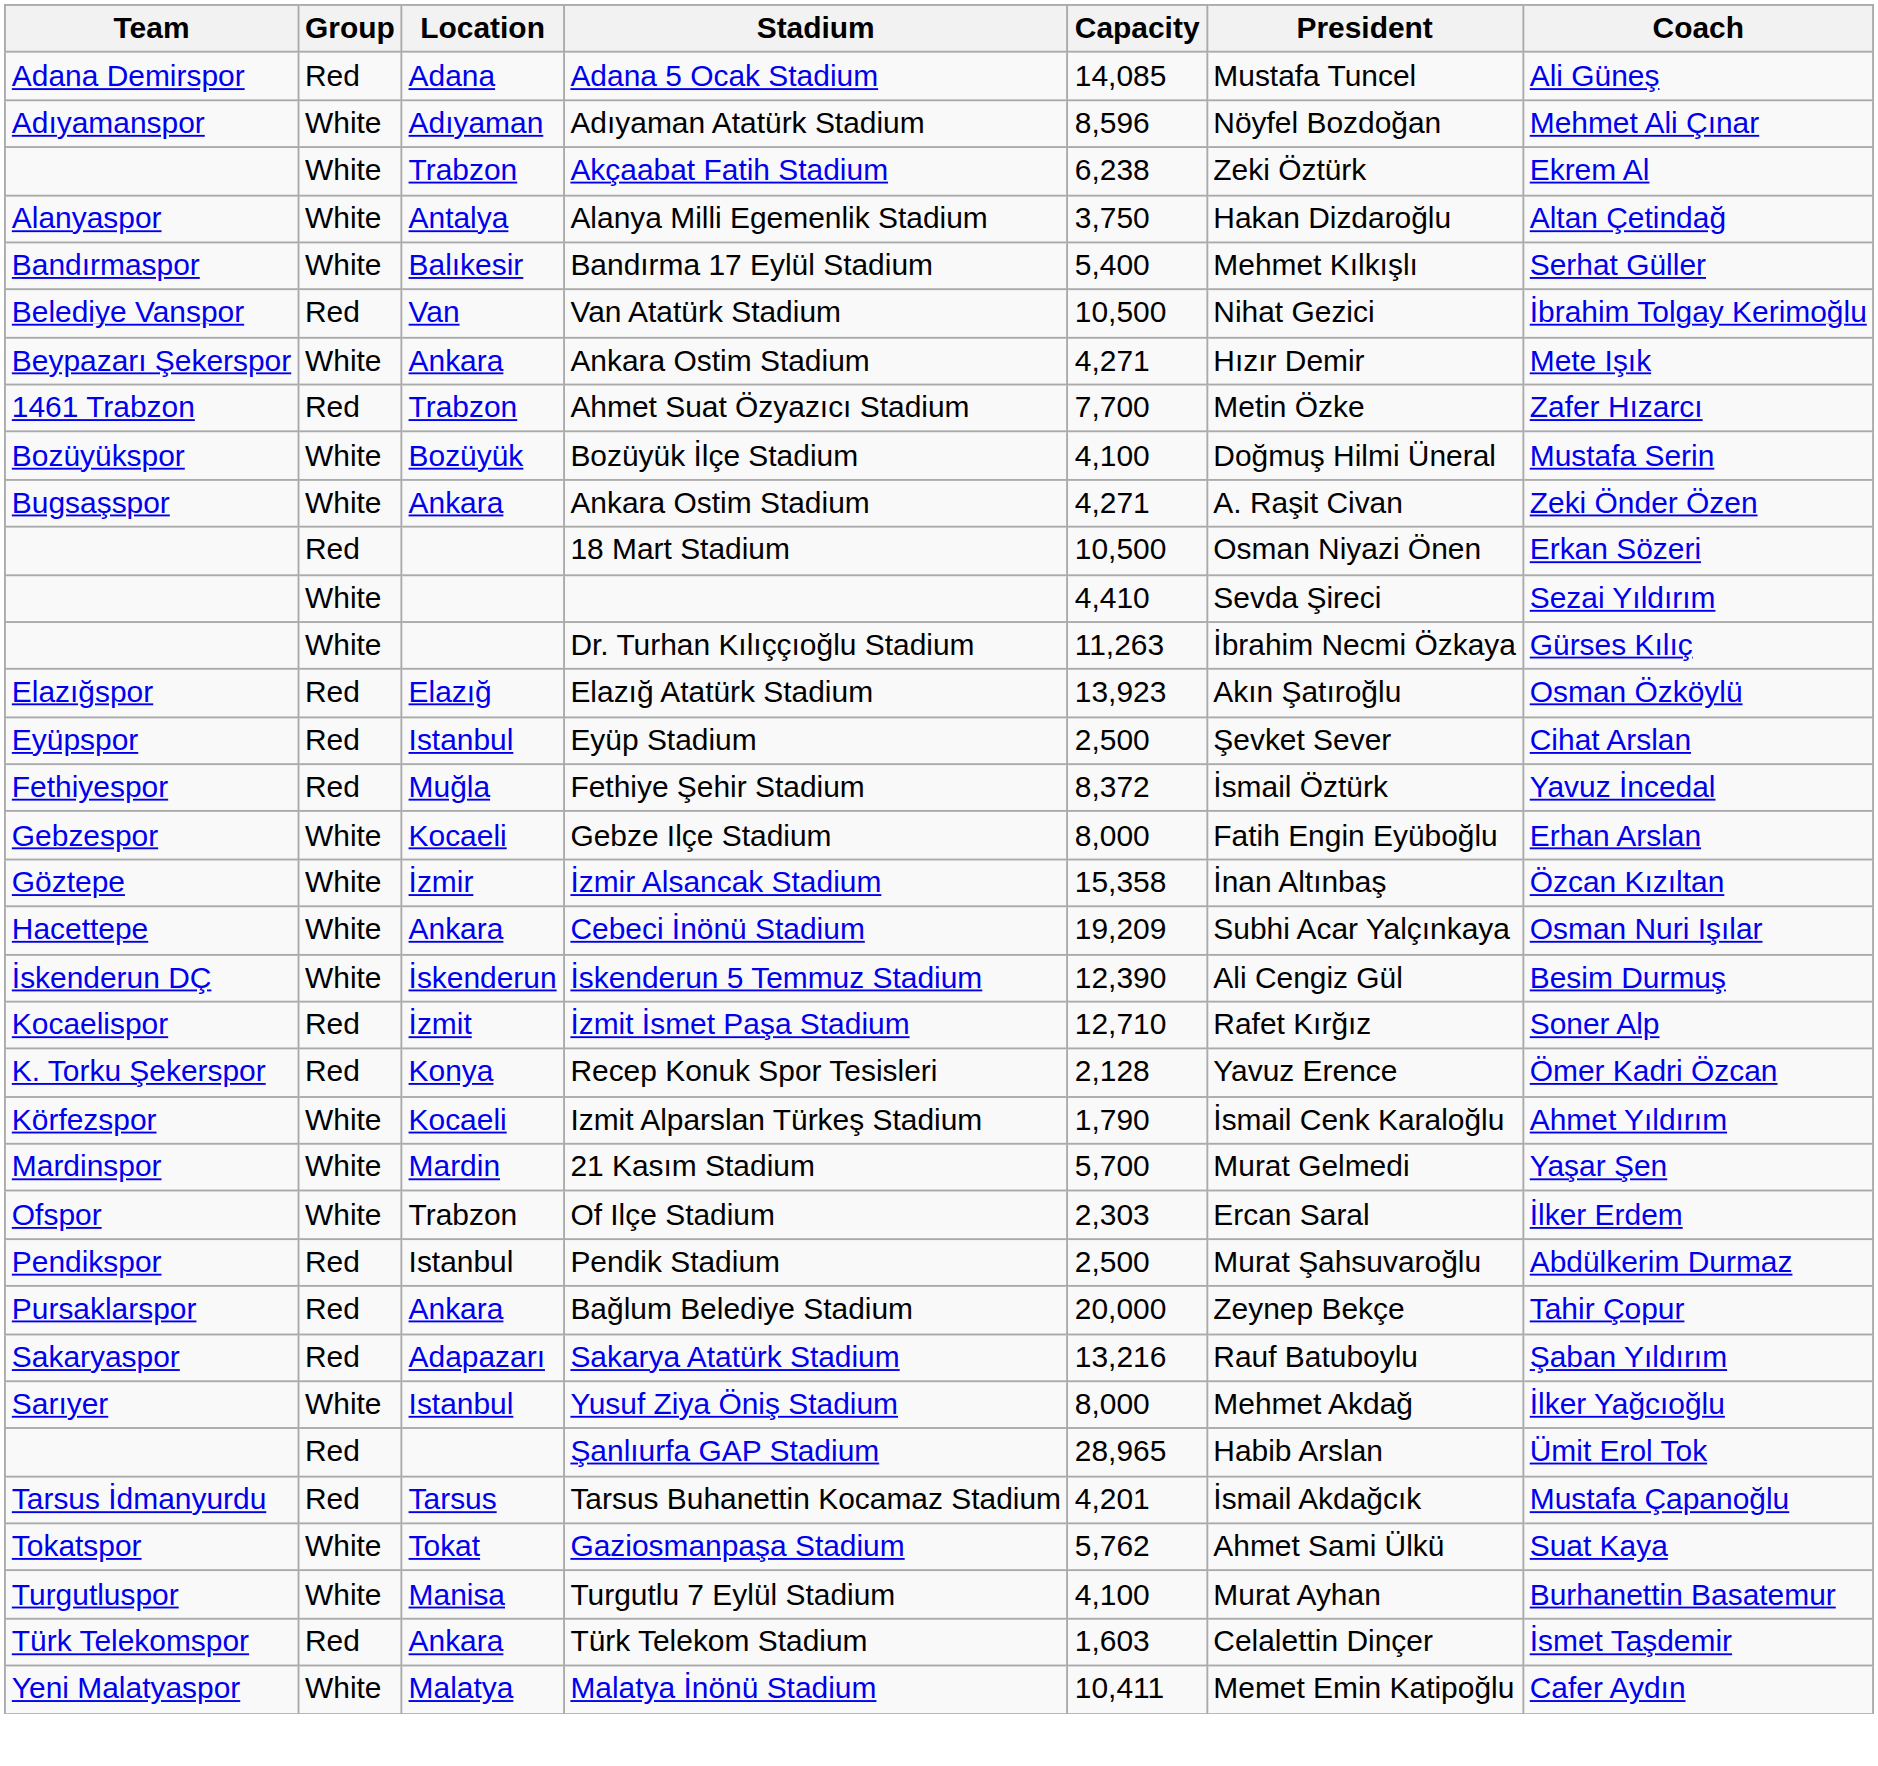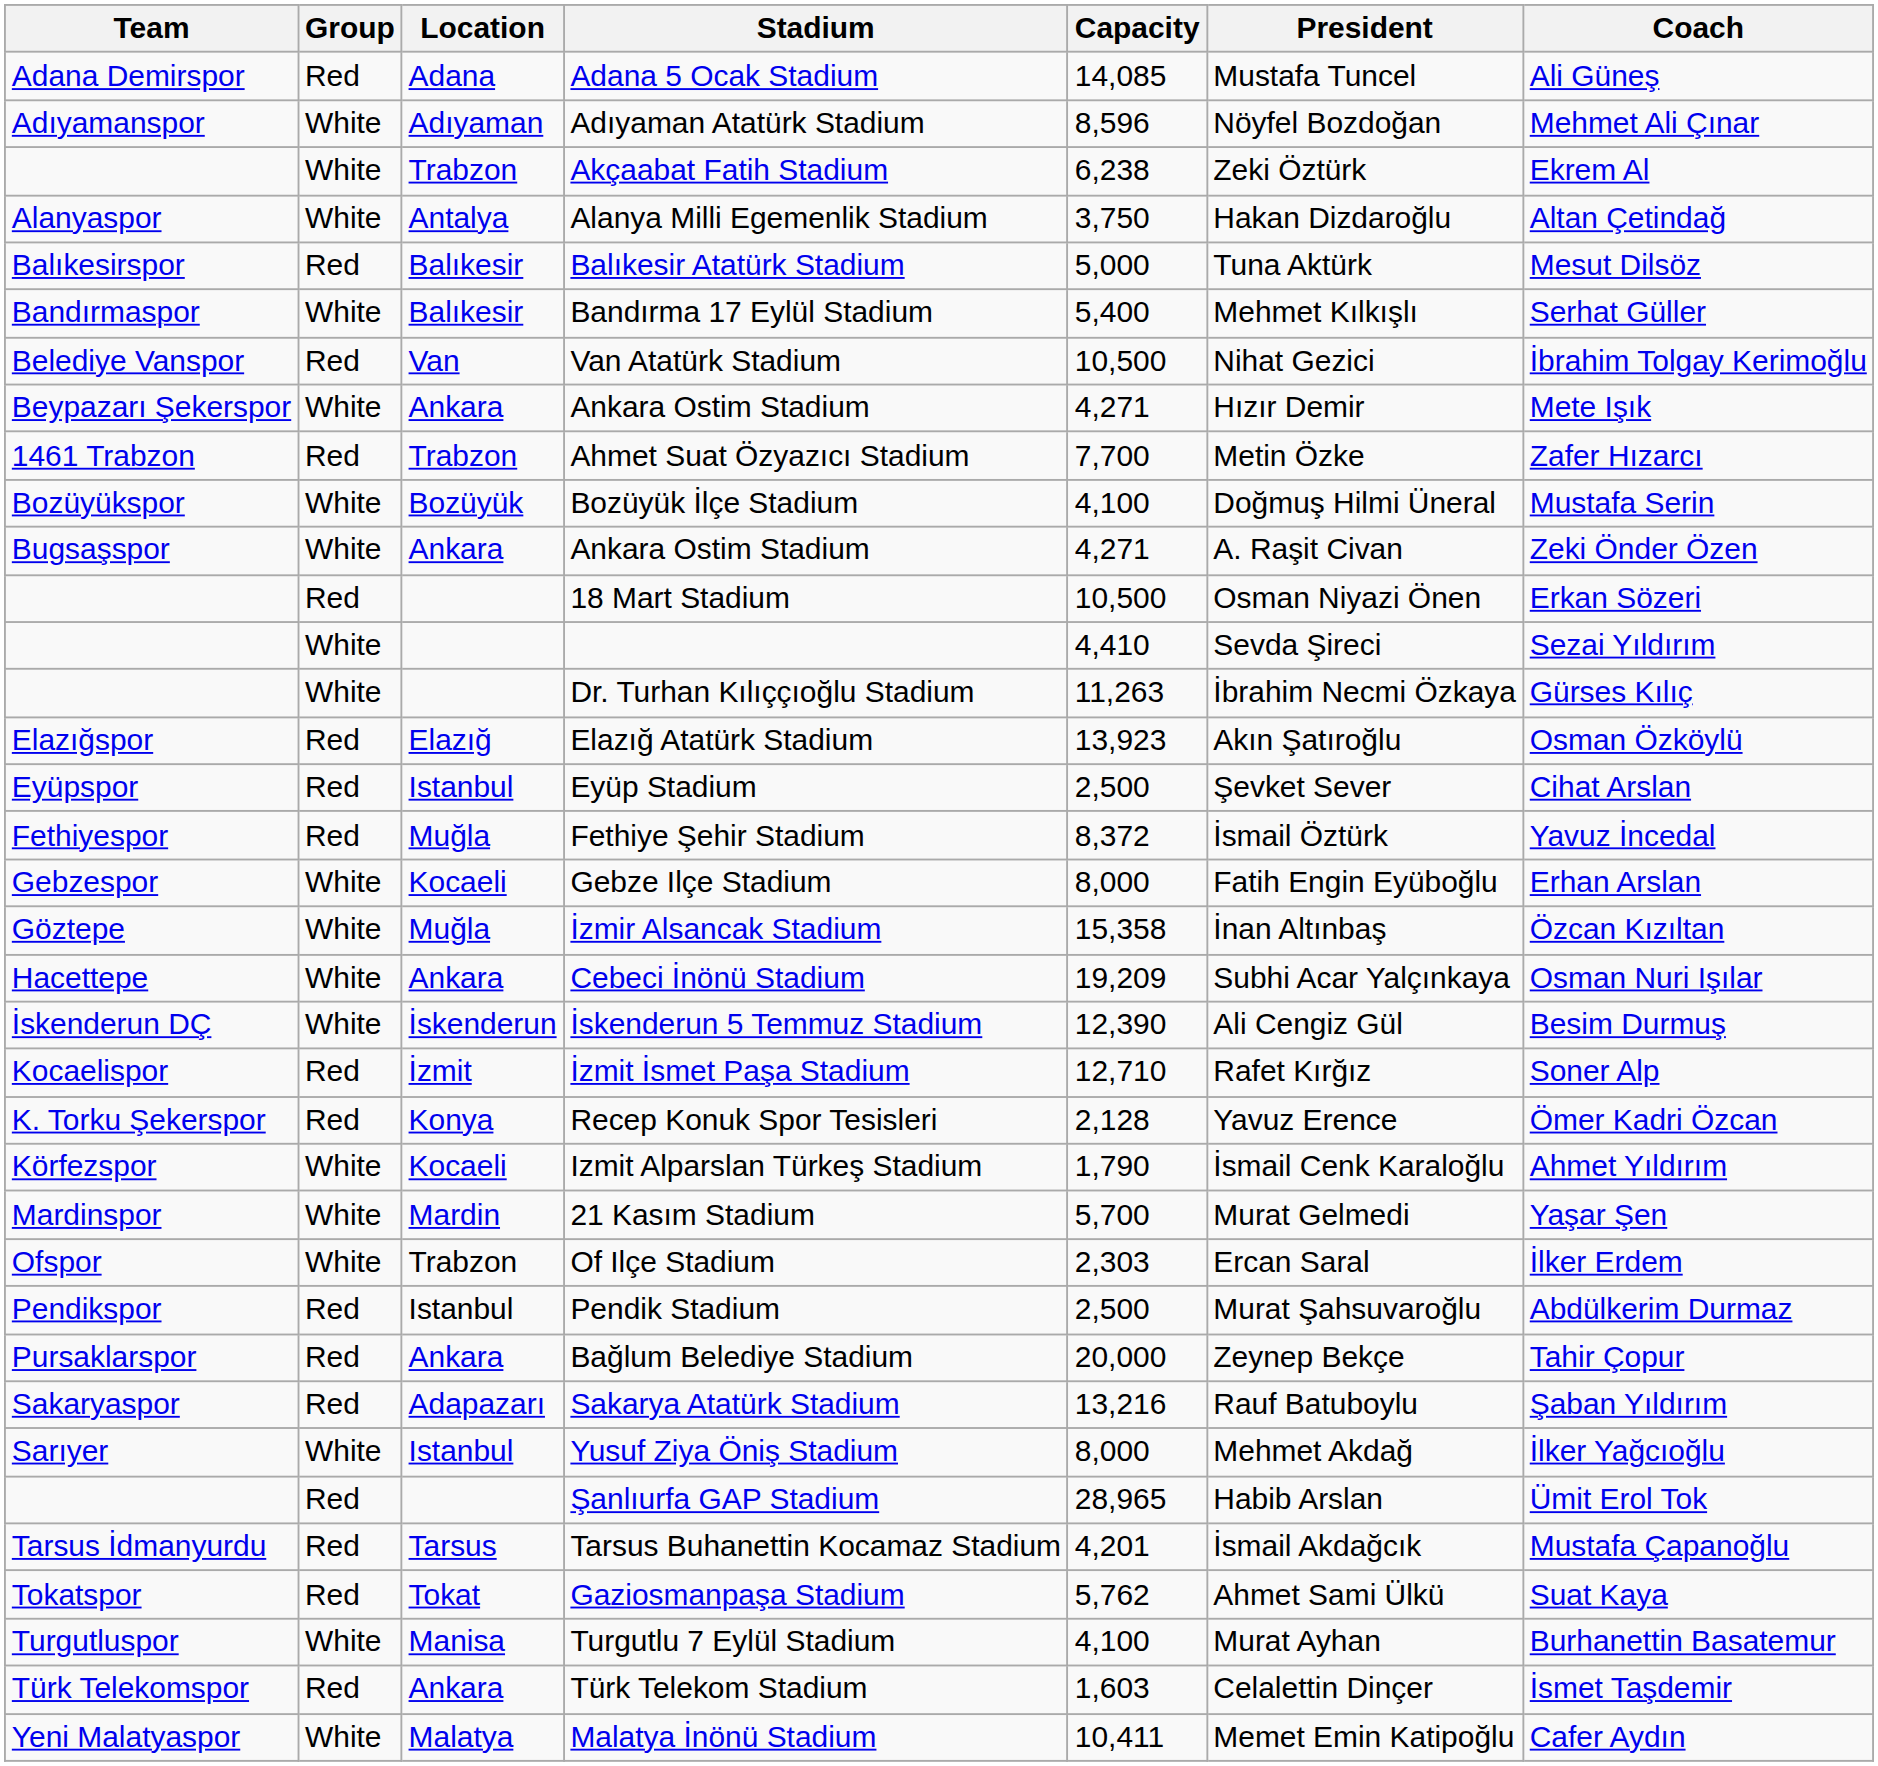+ row: Balıkesirspor | Red | Balıkesir | Balıkesir Atatürk Stadium | 5,000 | Tuna Aktürk | Mesut Dilsöz
İzmir Alsancak Stadium | Location: İzmir -> Muğla
Gaziosmanpaşa Stadium | Group: White -> Red
